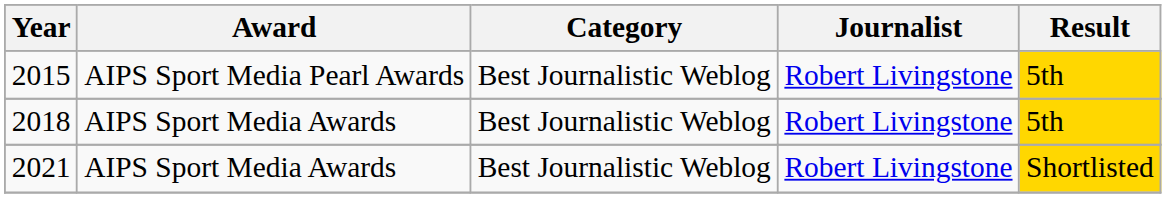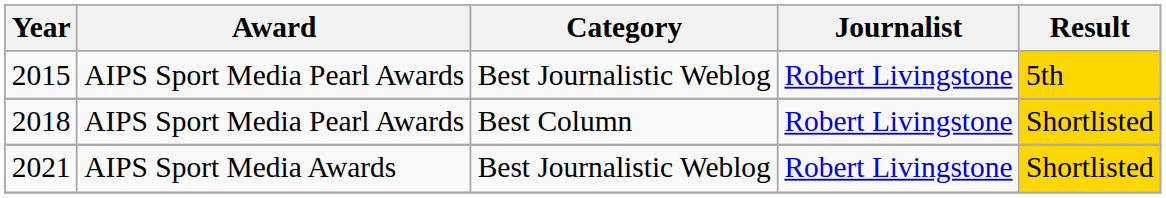2018 | Award: AIPS Sport Media Awards -> AIPS Sport Media Pearl Awards
2018 | Category: Best Journalistic Weblog -> Best Column
2018 | Result: 5th -> Shortlisted
